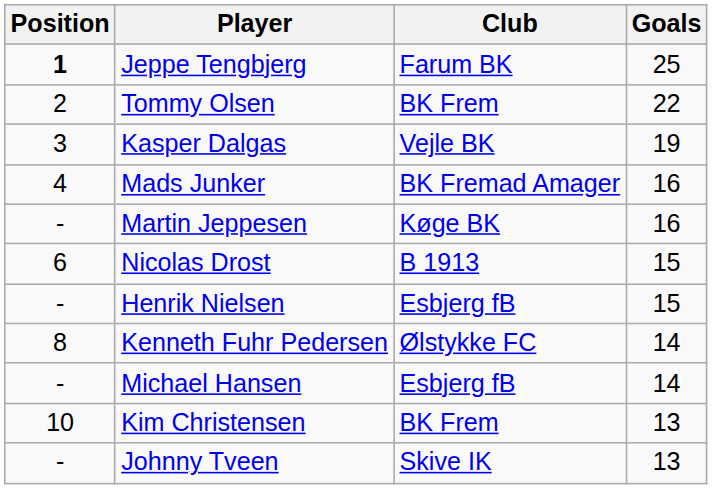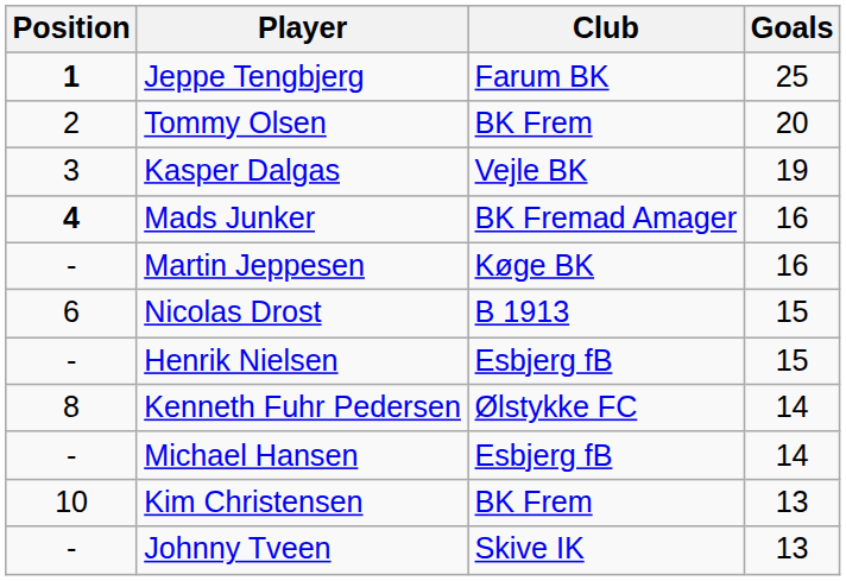Tommy Olsen | Goals: 22 -> 20
Mads Junker | Position: normal -> bold
